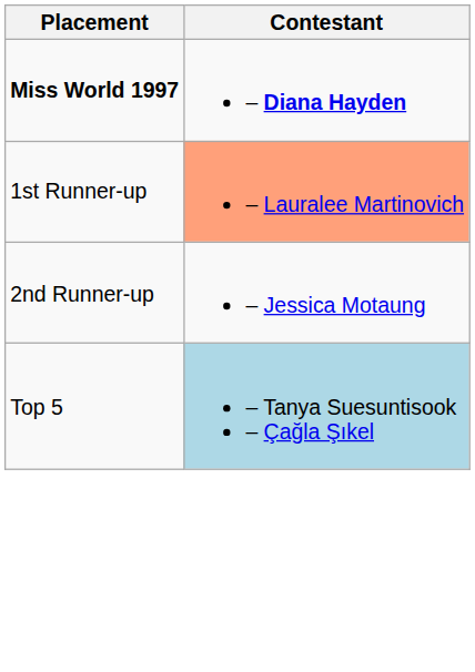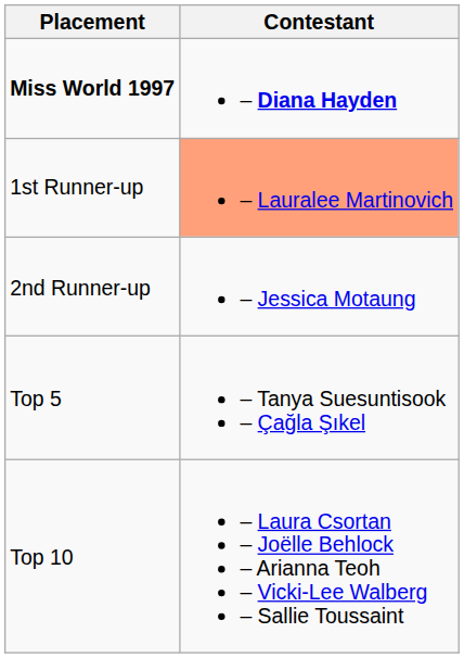Top 5 | Contestant: lightblue background -> no background
+ row: Top 10 | – Laura Csortan – Joëlle Behlock – Arianna Teoh – Vicki-Lee Walberg – Sallie Toussaint
